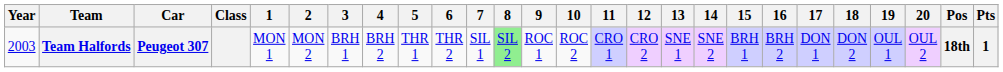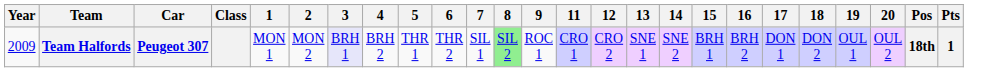- column: 10 | ROC 2
Team Halfords | Year: 2003 -> 2009
Team Halfords | 3: no background -> lavender background
